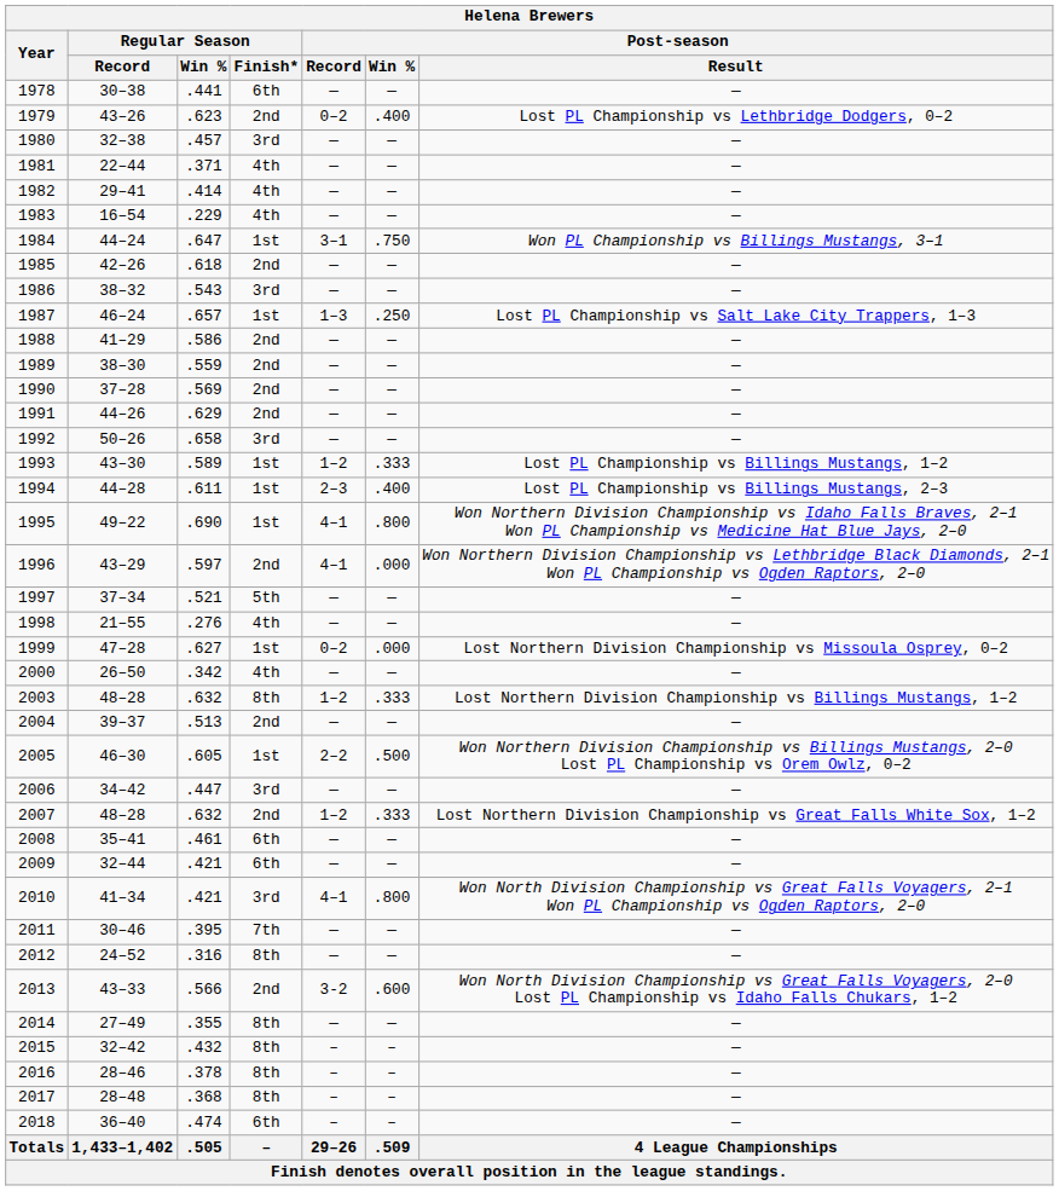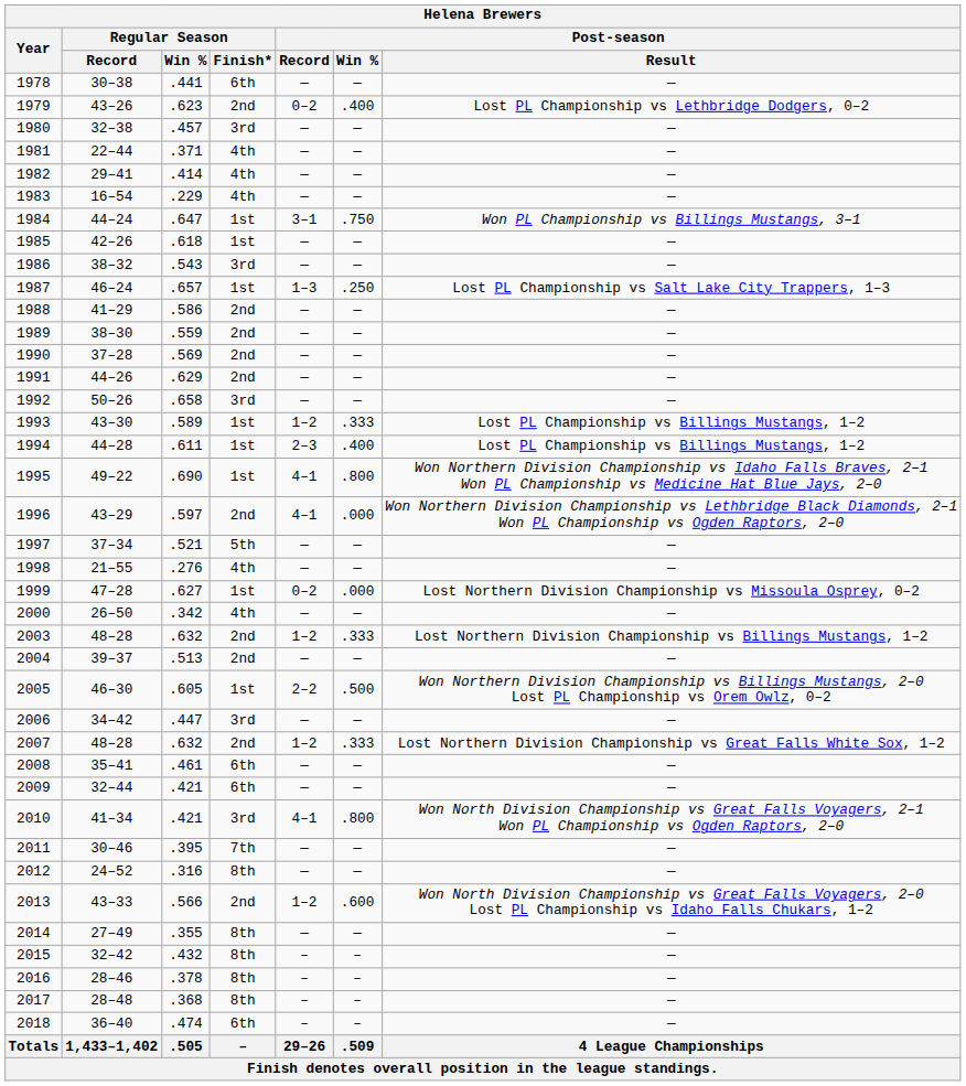1985 | Helena Brewers / Regular Season / Finish*: 2nd -> 1st
1994 | Helena Brewers / Post-season / Result: Lost PL Championship vs Billings Mustangs, 2–3 -> Lost PL Championship vs Billings Mustangs, 1–2
2003 | Helena Brewers / Regular Season / Finish*: 8th -> 2nd
2013 | Helena Brewers / Post-season / Record: 3-2 -> 1–2
